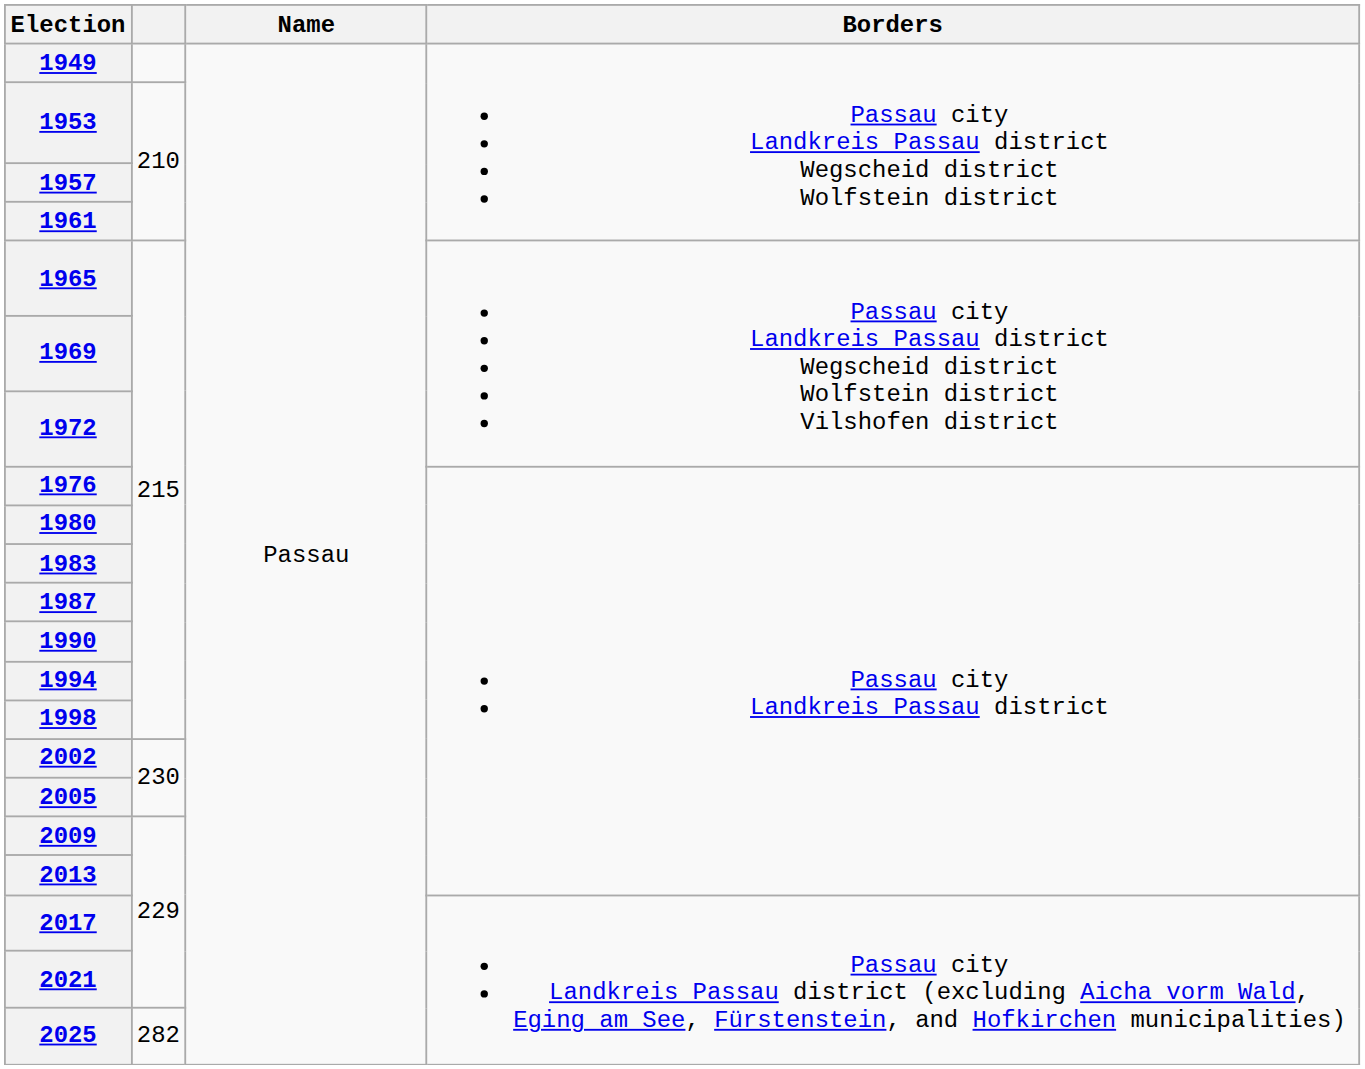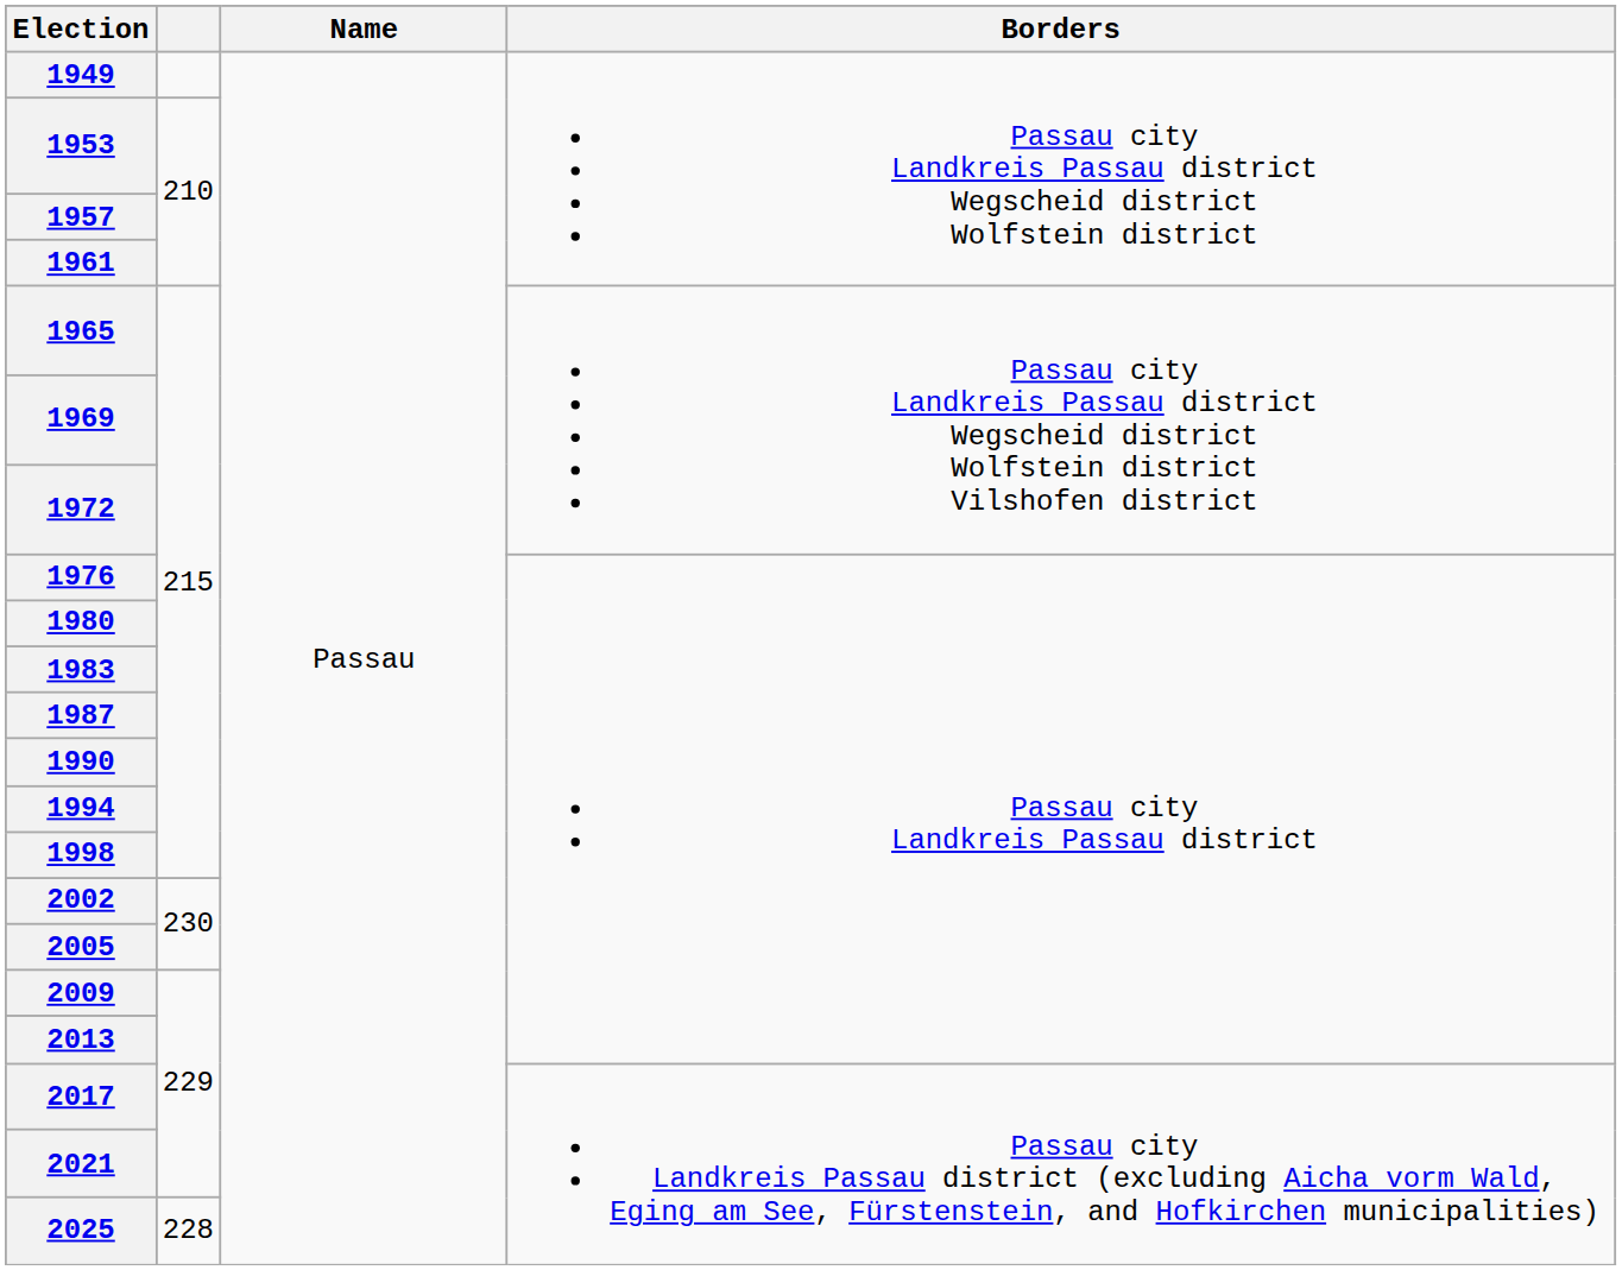2025 | column 2: 282 -> 228
